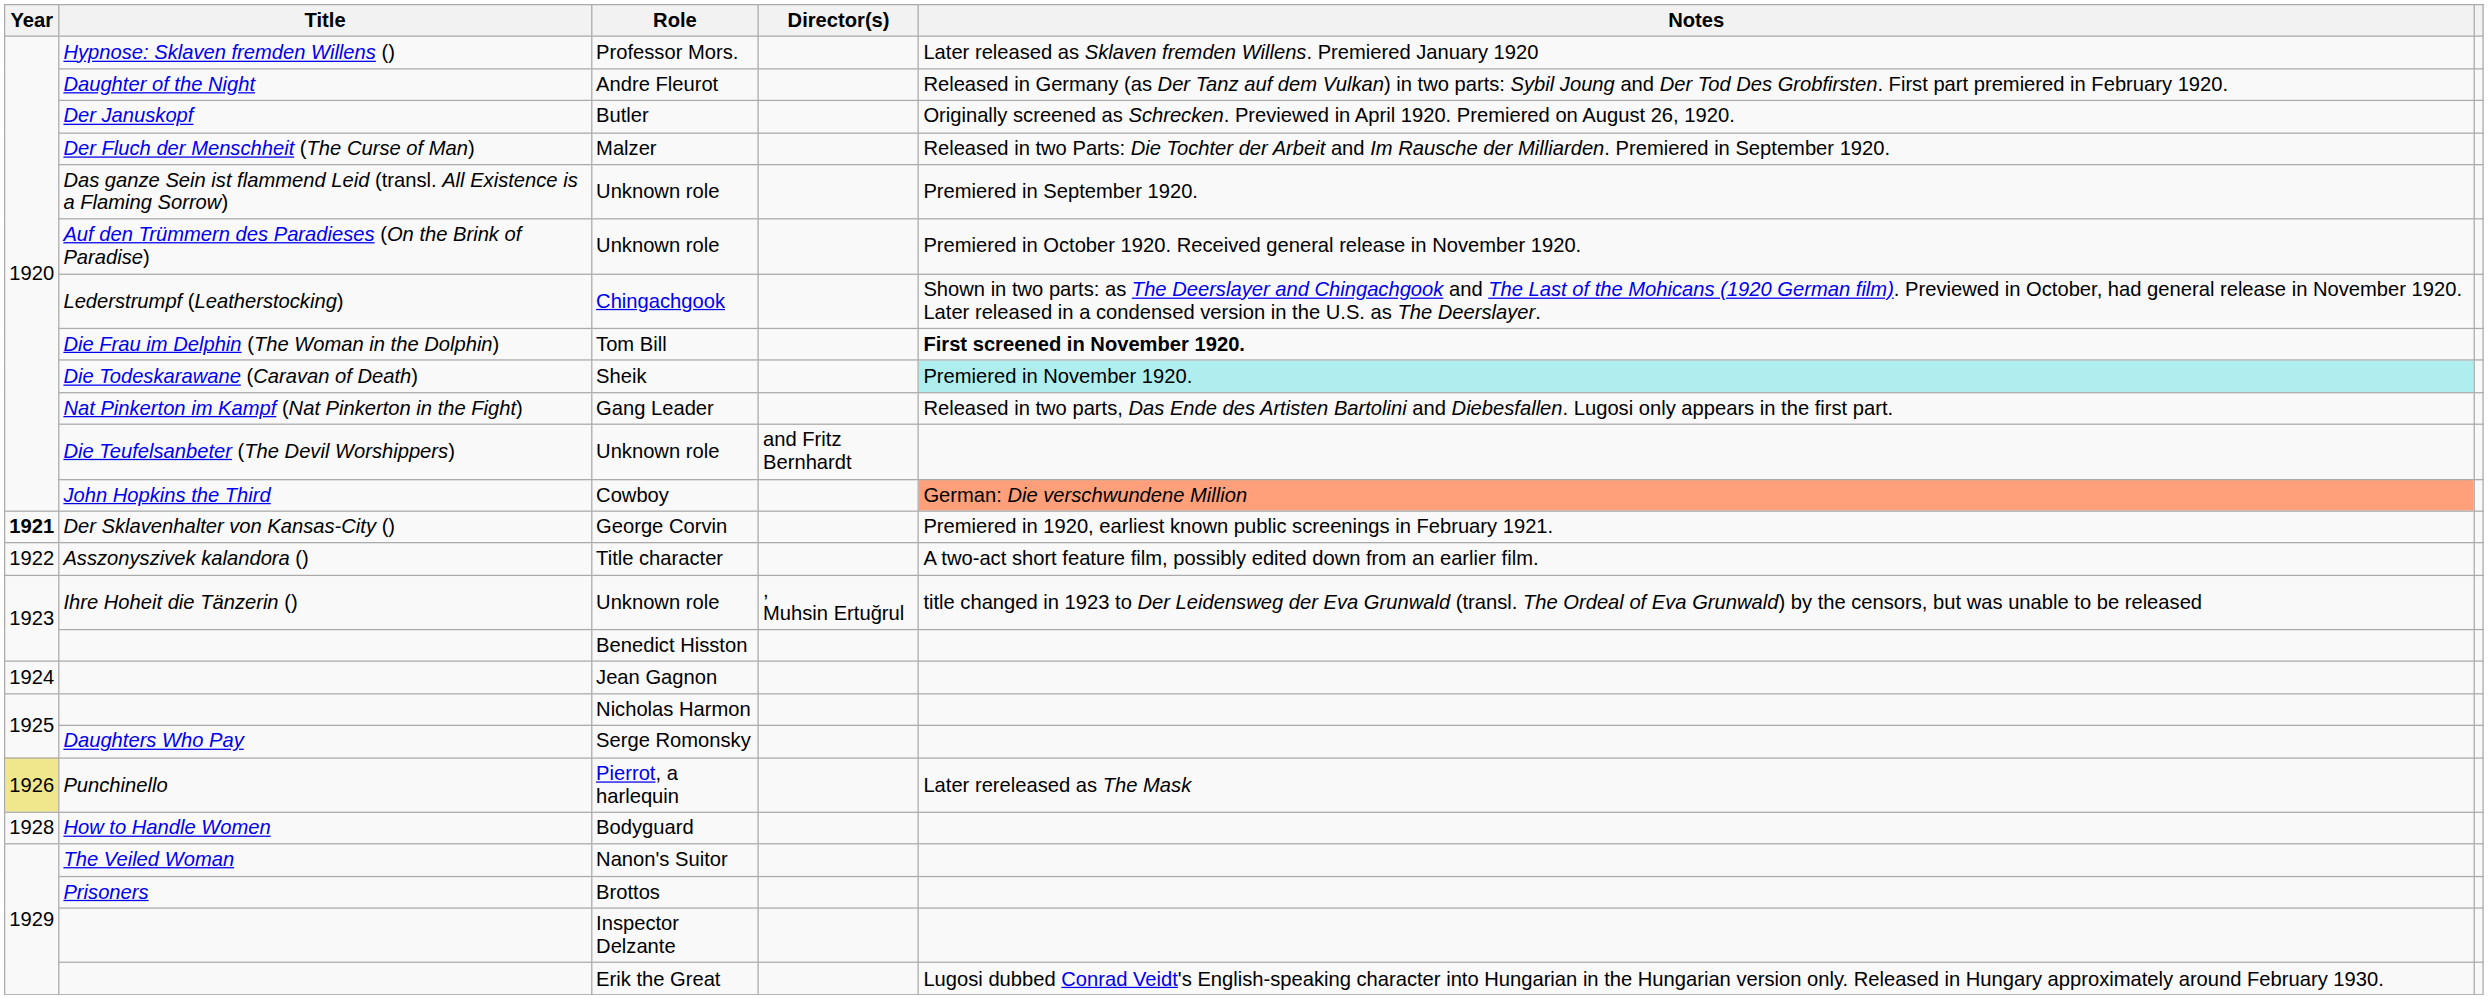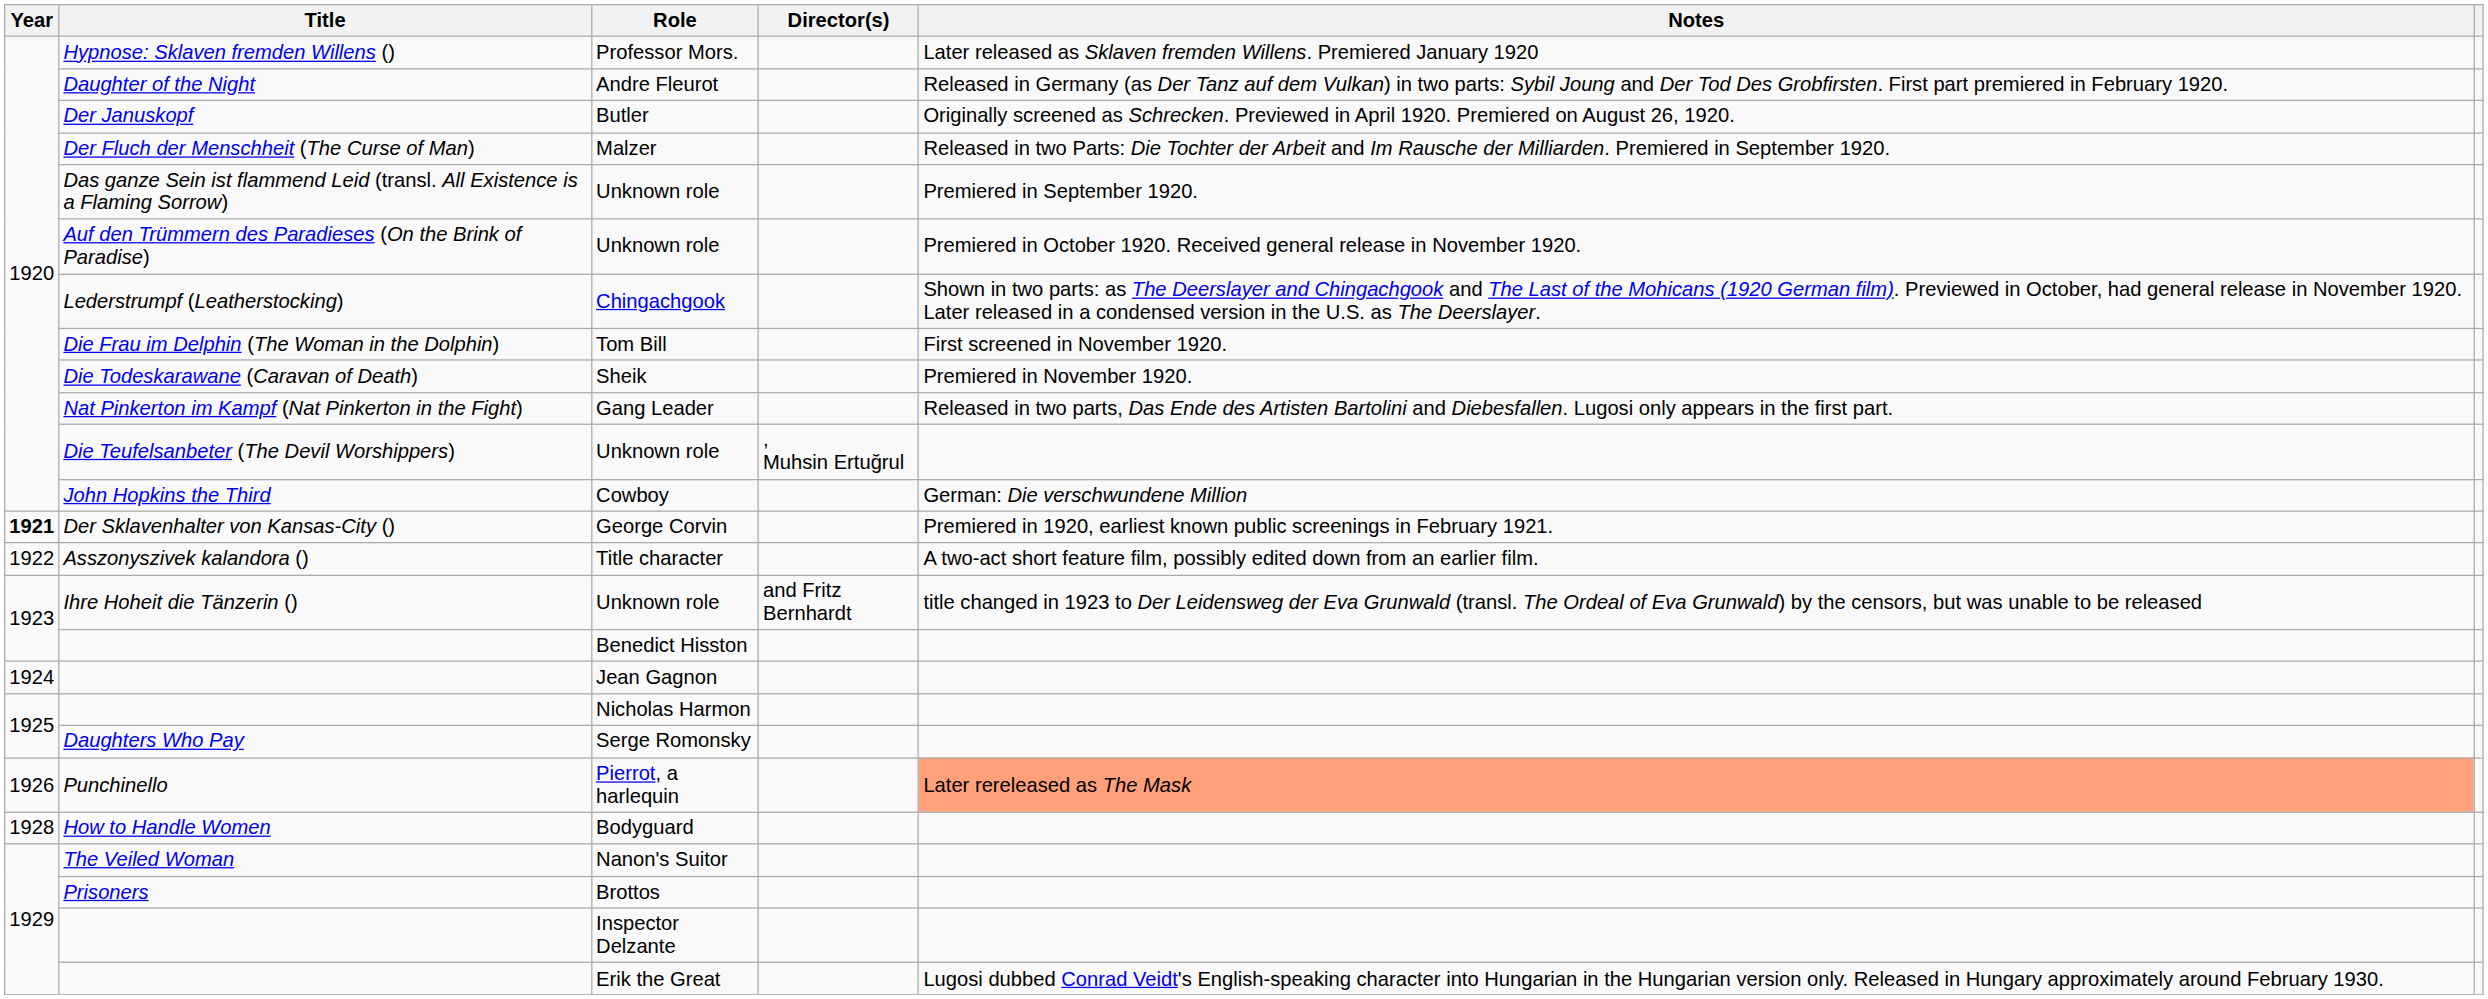Tom Bill | Notes: bold -> normal
Sheik | Notes: paleturquoise background -> no background
Die Teufelsanbeter (The Devil Worshippers) / Unknown role | Director(s): and Fritz Bernhardt -> , Muhsin Ertuğrul
Cowboy | Notes: lightsalmon background -> no background
Ihre Hoheit die Tänzerin () / Unknown role | Director(s): , Muhsin Ertuğrul -> and Fritz Bernhardt
Pierrot, a harlequin | Year: khaki background -> no background
Pierrot, a harlequin | Notes: no background -> lightsalmon background
